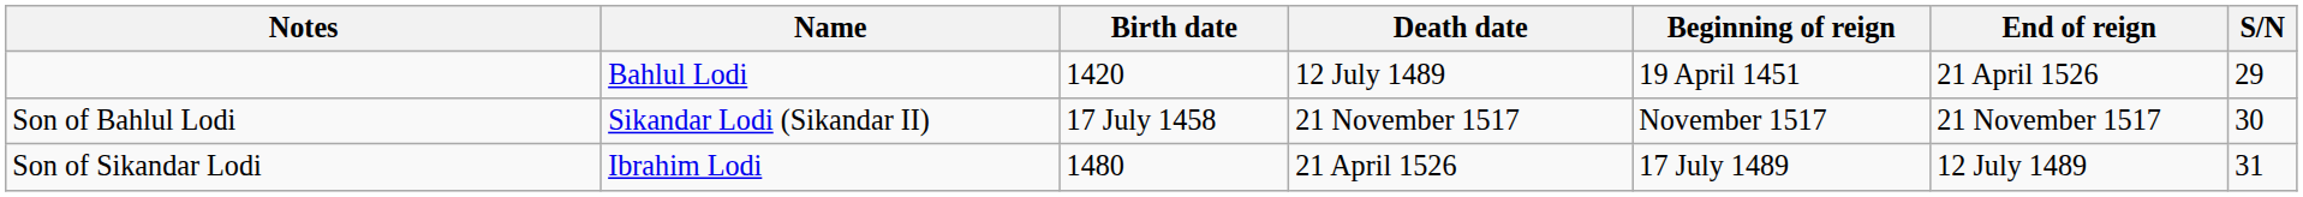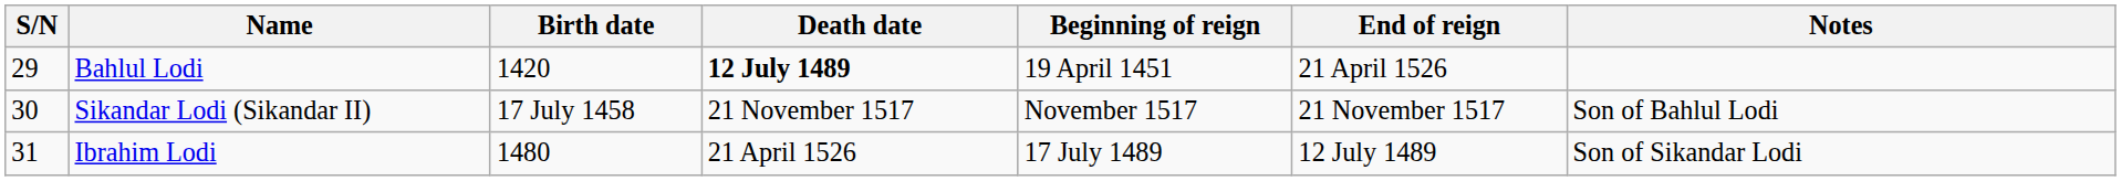columns swapped: S/N <-> Notes
Bahlul Lodi | Death date: normal -> bold
